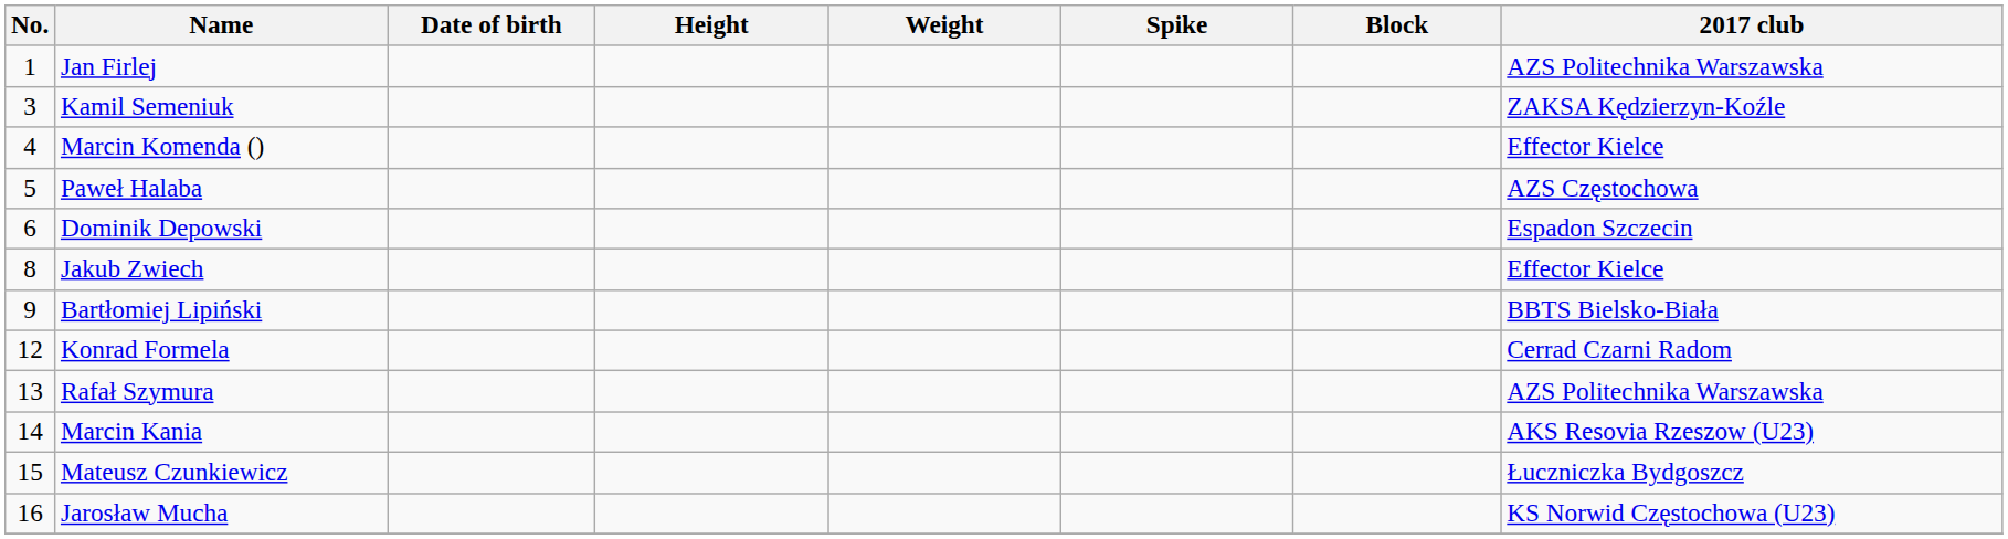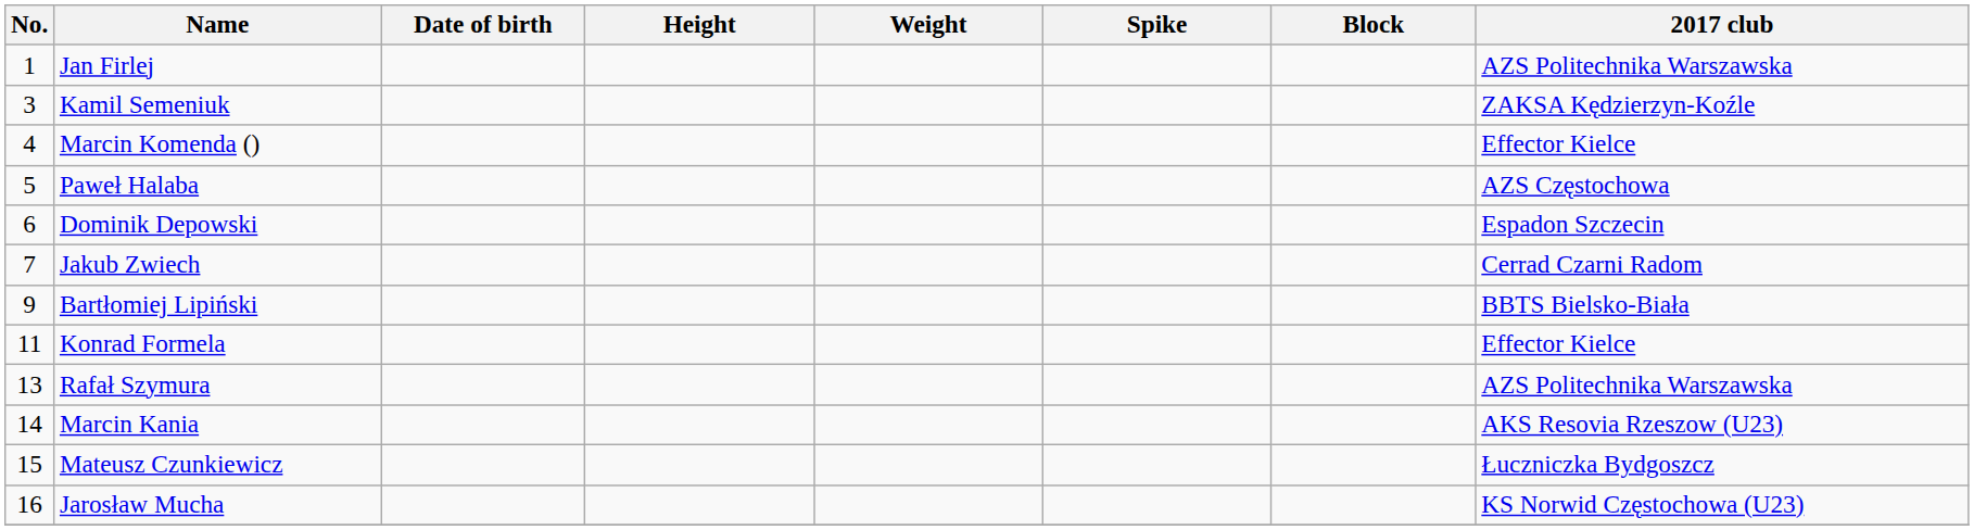Jakub Zwiech | No.: 8 -> 7
Jakub Zwiech | 2017 club: Effector Kielce -> Cerrad Czarni Radom
Konrad Formela | No.: 12 -> 11
Konrad Formela | 2017 club: Cerrad Czarni Radom -> Effector Kielce
